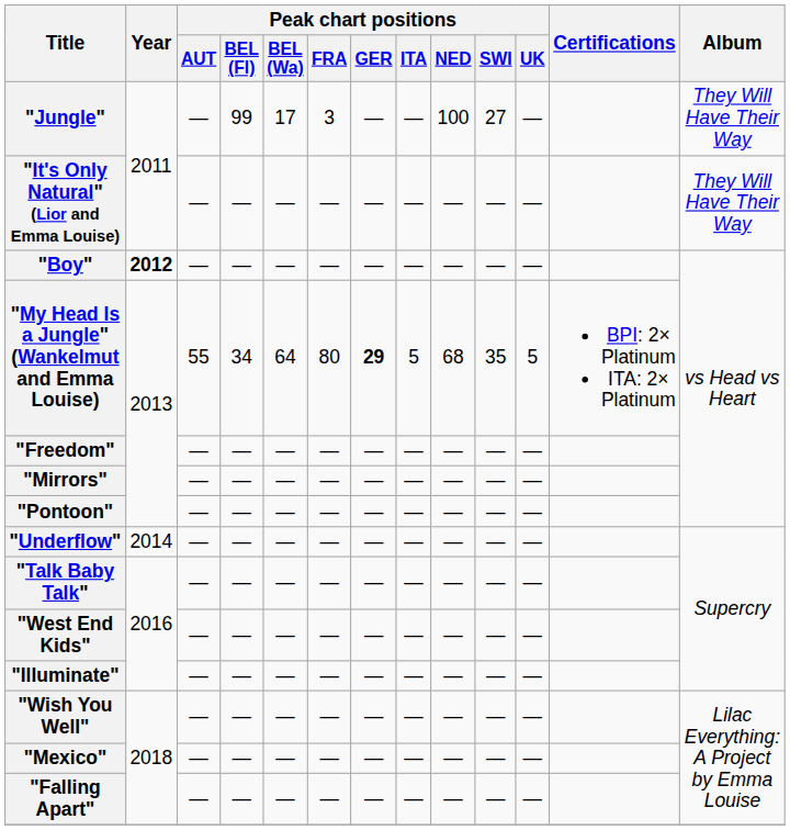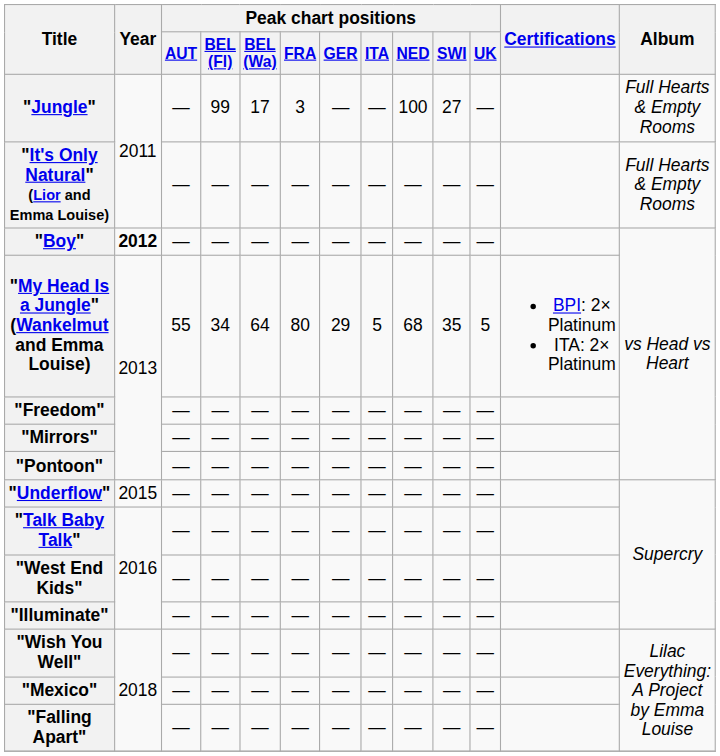"Jungle" | Album: They Will Have Their Way -> Full Hearts & Empty Rooms
"It's Only Natural" (Lior and Emma Louise) | Album: They Will Have Their Way -> Full Hearts & Empty Rooms
"My Head Is a Jungle" (Wankelmut and Emma Louise) | Peak chart positions / GER: bold -> normal
"Underflow" | Year: 2014 -> 2015
